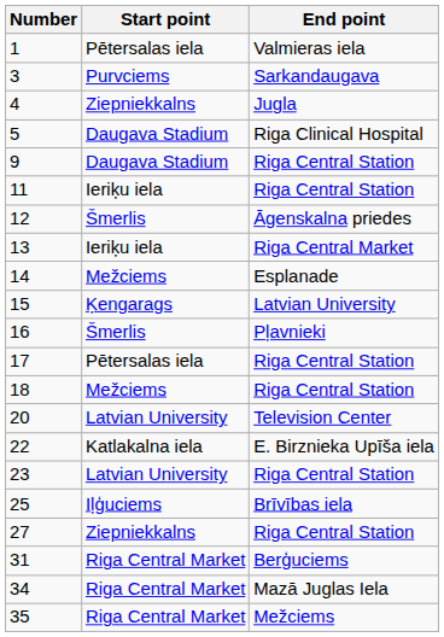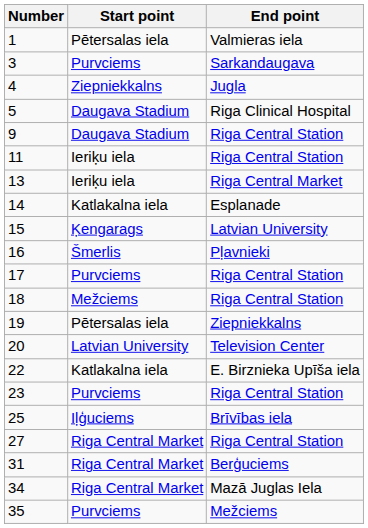- row: 12 | Šmerlis | Āgenskalna priedes
14 | Start point: Mežciems -> Katlakalna iela
17 | Start point: Pētersalas iela -> Purvciems
+ row: 19 | Pētersalas iela | Ziepniekkalns
23 | Start point: Latvian University -> Purvciems
27 | Start point: Ziepniekkalns -> Riga Central Market
35 | Start point: Riga Central Market -> Purvciems
